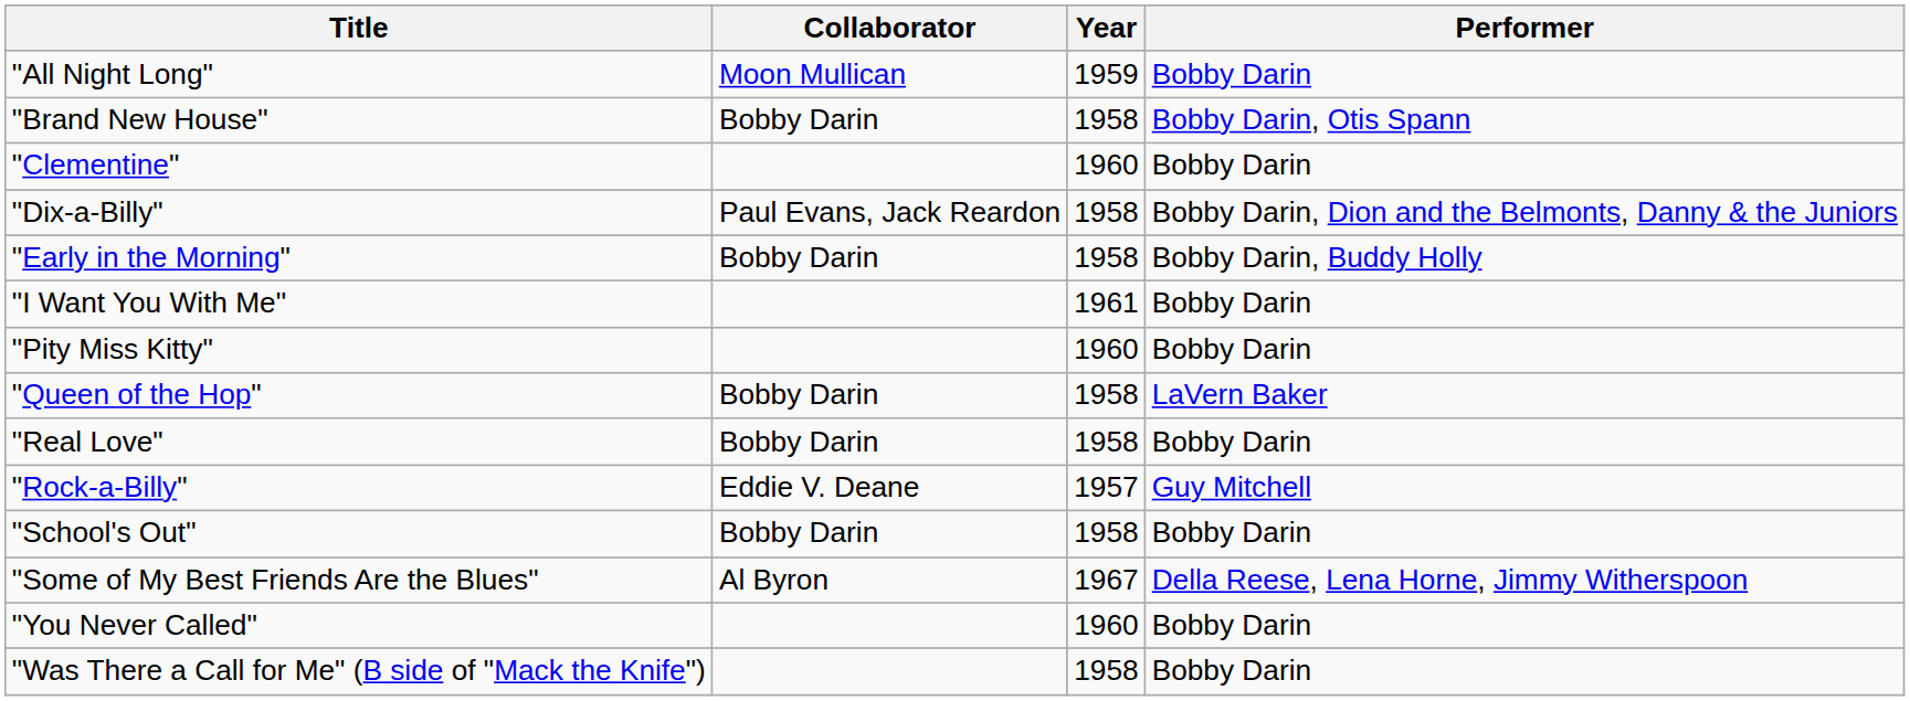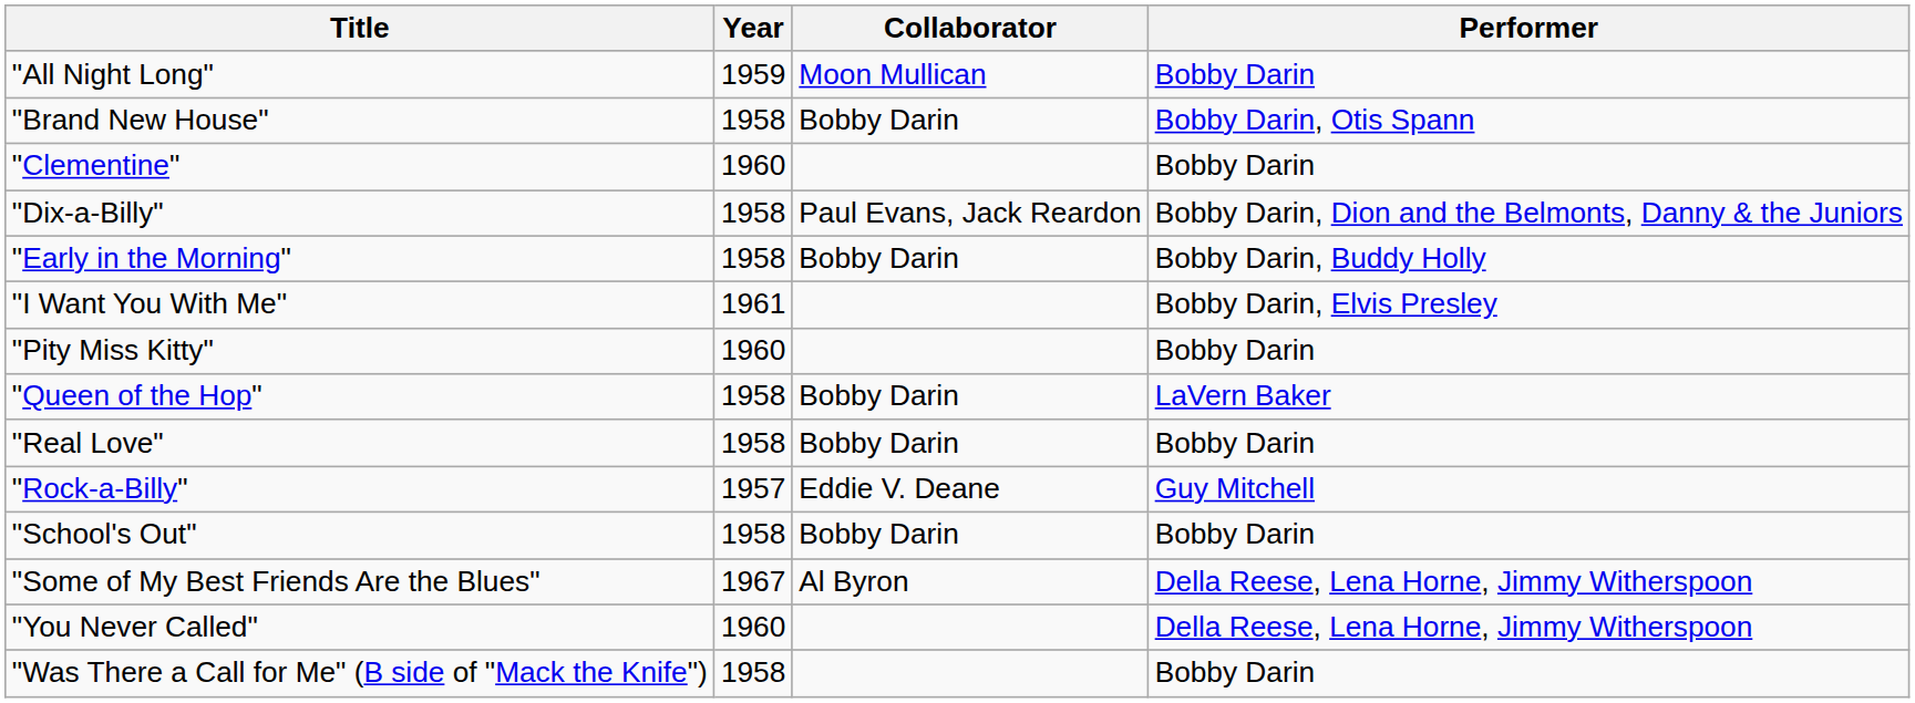columns swapped: Year <-> Collaborator
"I Want You With Me" | Performer: Bobby Darin -> Bobby Darin, Elvis Presley
"You Never Called" | Performer: Bobby Darin -> Della Reese, Lena Horne, Jimmy Witherspoon
